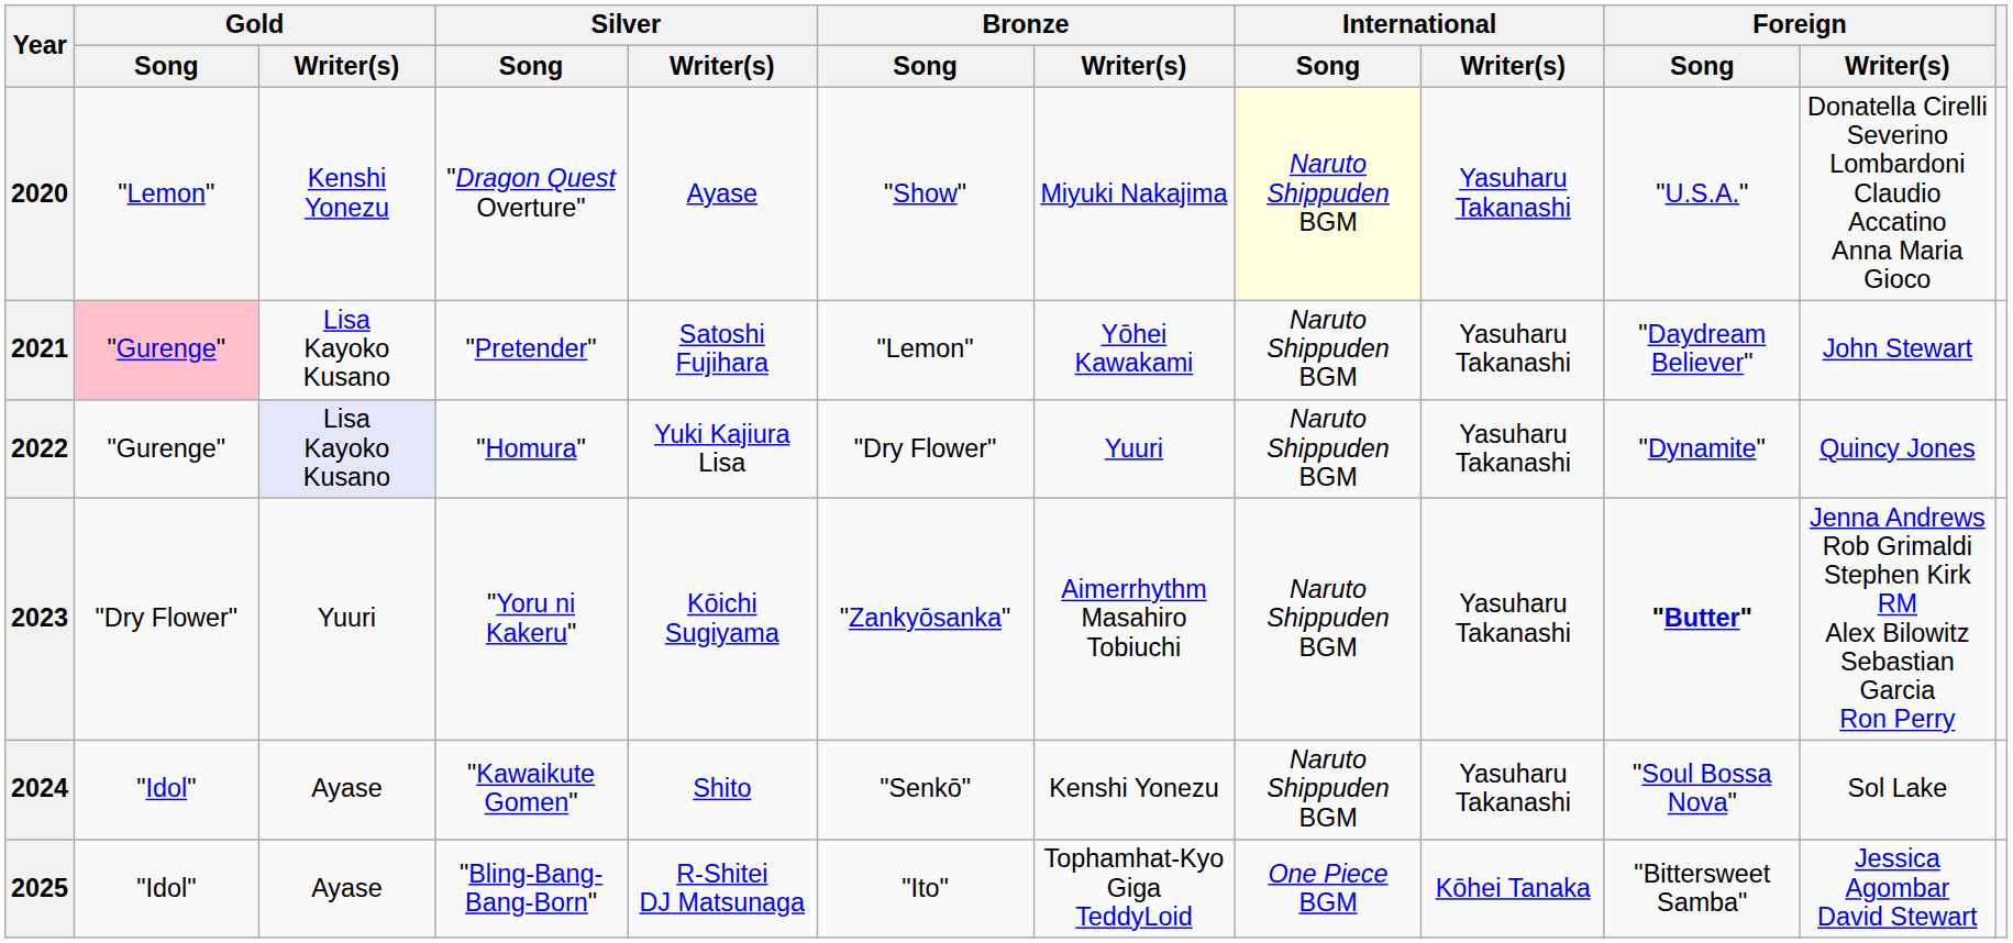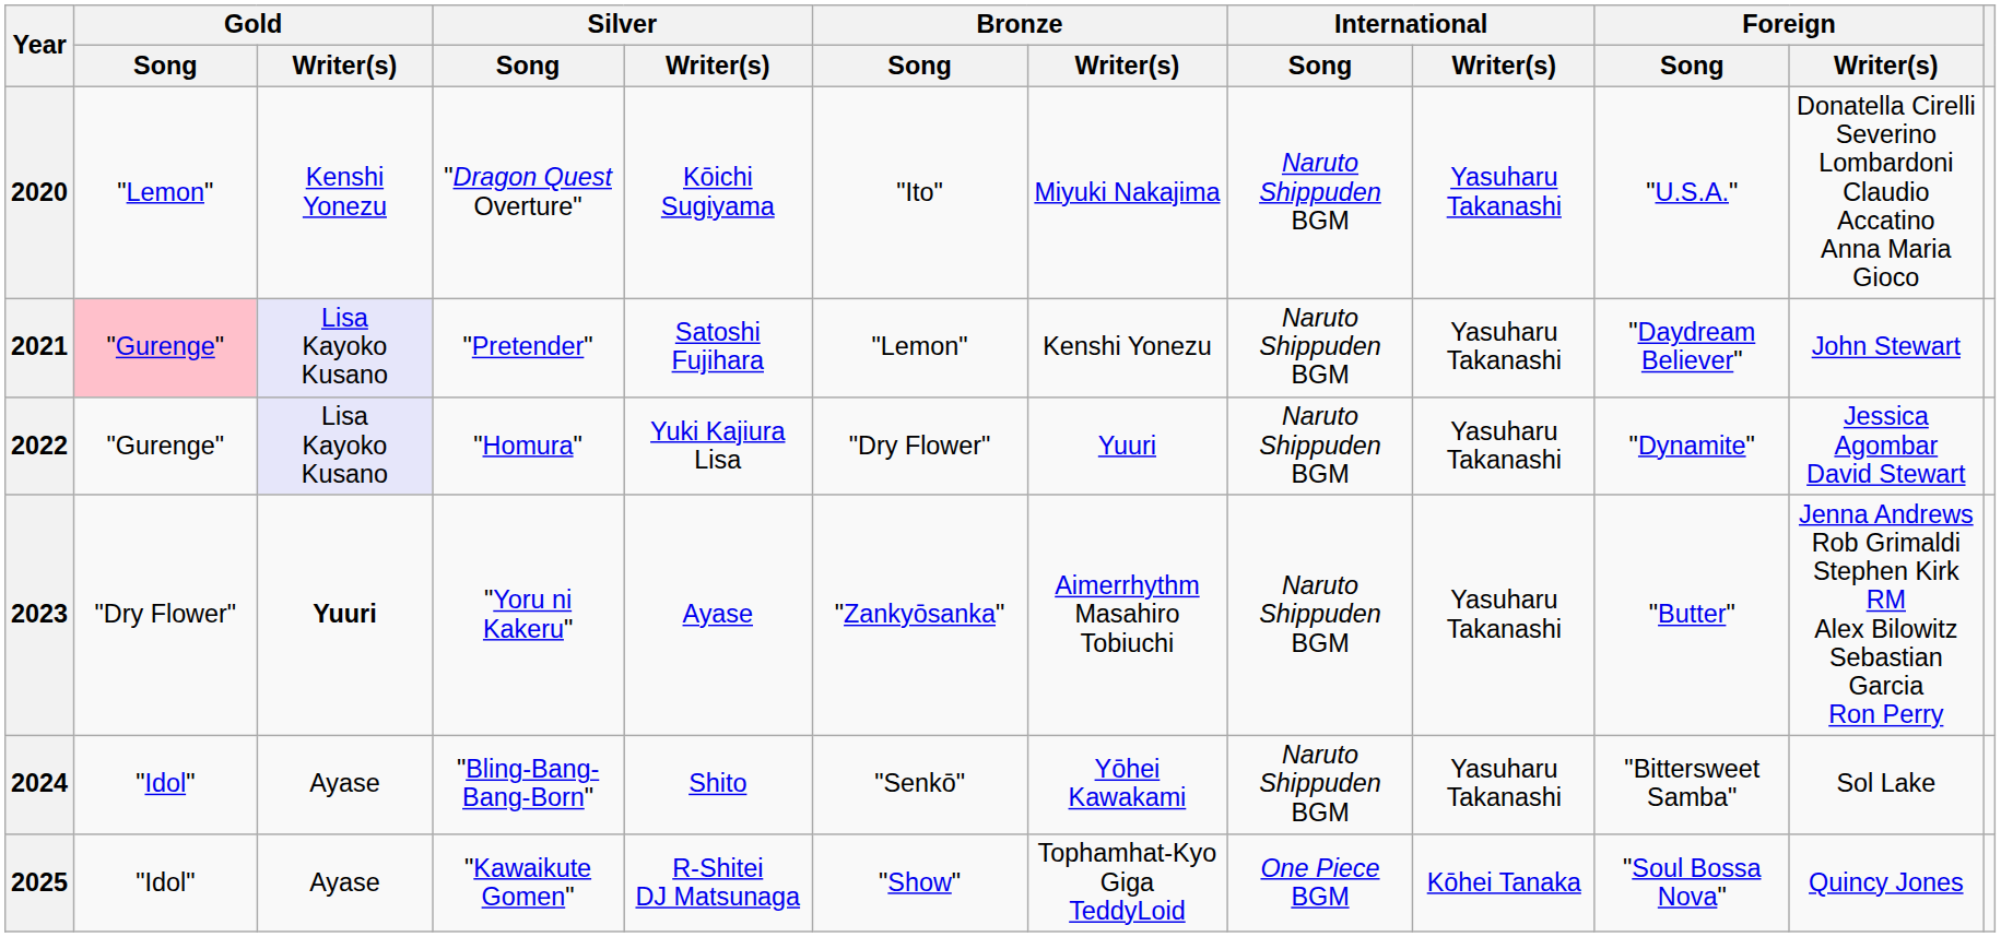2020 | Silver / Writer(s): Ayase -> Kōichi Sugiyama
2020 | Bronze / Song: "Show" -> "Ito"
2020 | International / Song: lightyellow background -> no background
2021 | Gold / Writer(s): no background -> lavender background
2021 | Bronze / Writer(s): Yōhei Kawakami -> Kenshi Yonezu
2022 | Foreign / Writer(s): Quincy Jones -> Jessica Agombar David Stewart
2023 | Gold / Writer(s): normal -> bold
2023 | Silver / Writer(s): Kōichi Sugiyama -> Ayase
2023 | Foreign / Song: bold -> normal
2024 | Silver / Song: "Kawaikute Gomen" -> "Bling-Bang-Bang-Born"
2024 | Bronze / Writer(s): Kenshi Yonezu -> Yōhei Kawakami
2024 | Foreign / Song: "Soul Bossa Nova" -> "Bittersweet Samba"
2025 | Silver / Song: "Bling-Bang-Bang-Born" -> "Kawaikute Gomen"
2025 | Bronze / Song: "Ito" -> "Show"
2025 | Foreign / Song: "Bittersweet Samba" -> "Soul Bossa Nova"
2025 | Foreign / Writer(s): Jessica Agombar David Stewart -> Quincy Jones
